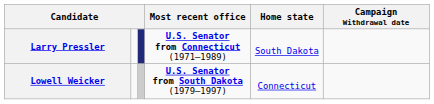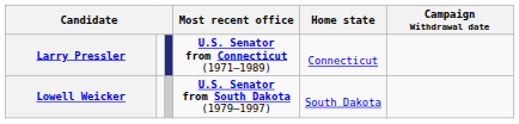Larry Pressler | Home state: South Dakota -> Connecticut
Lowell Weicker | Home state: Connecticut -> South Dakota
